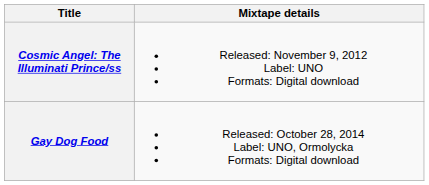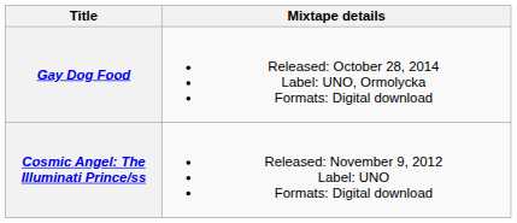rows swapped: Cosmic Angel: The Illuminati Prince/ss <-> Gay Dog Food
